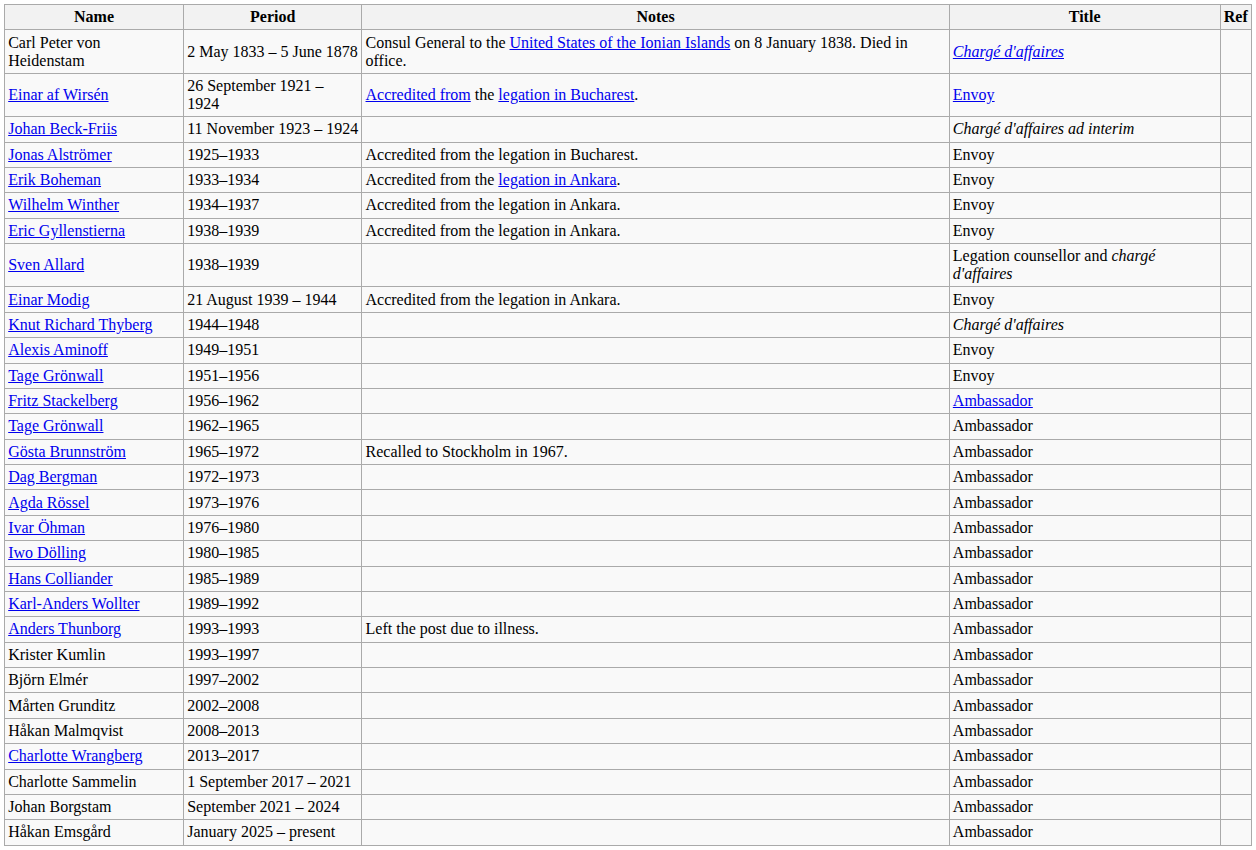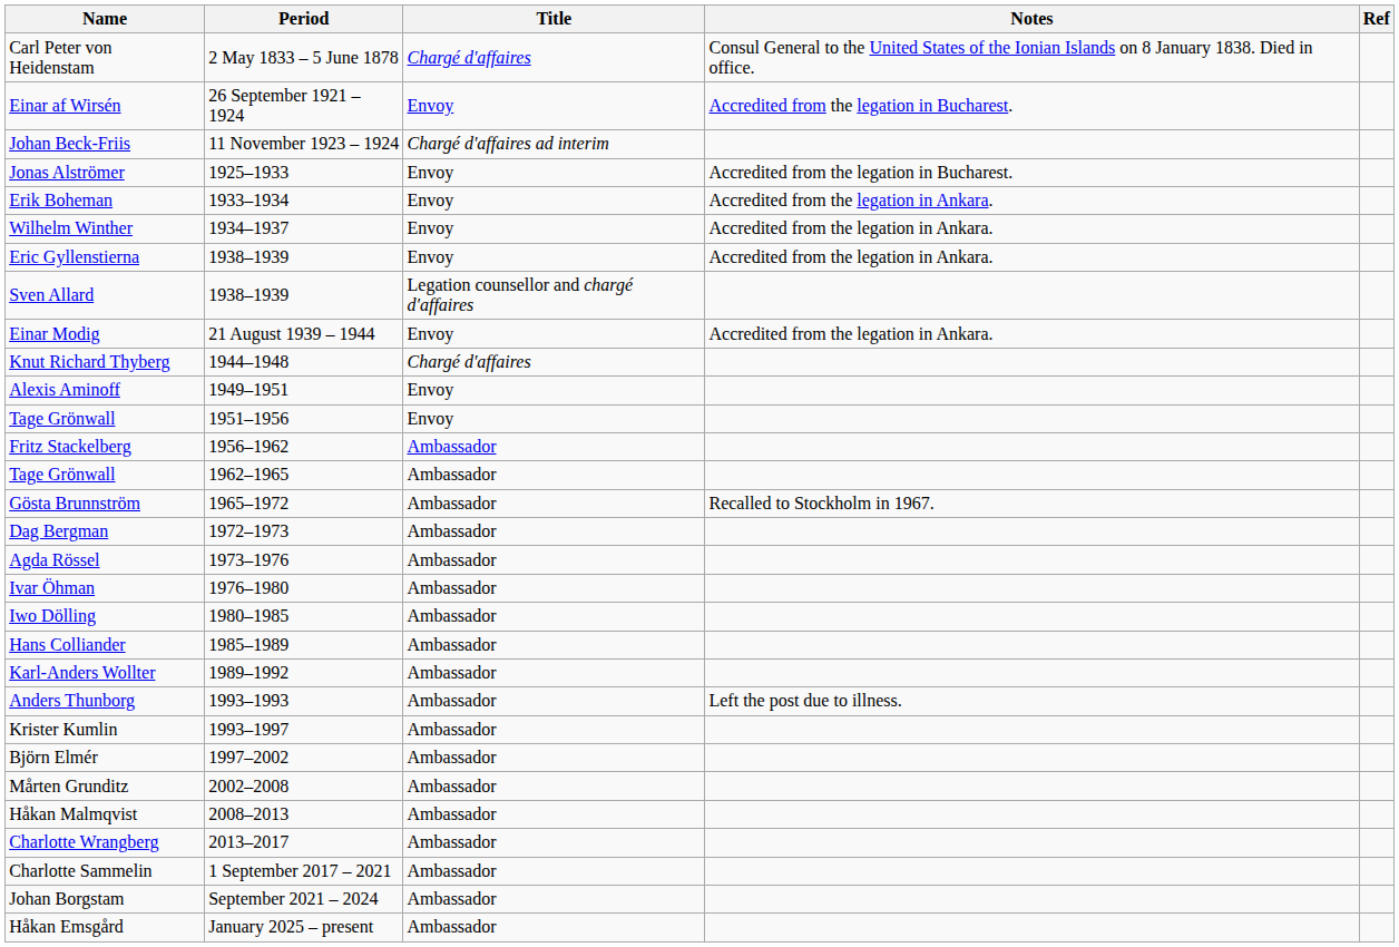columns swapped: Title <-> Notes
